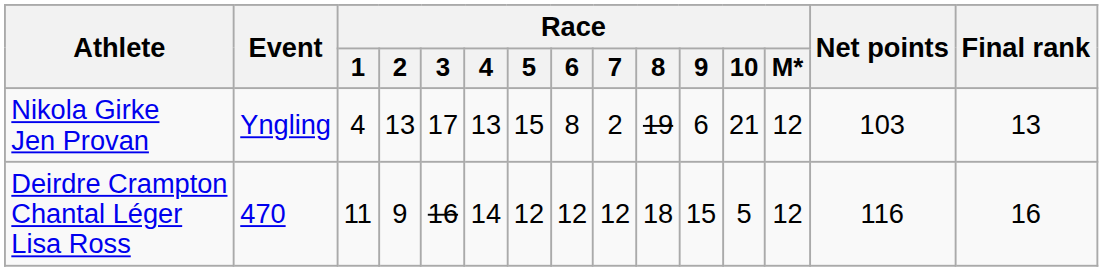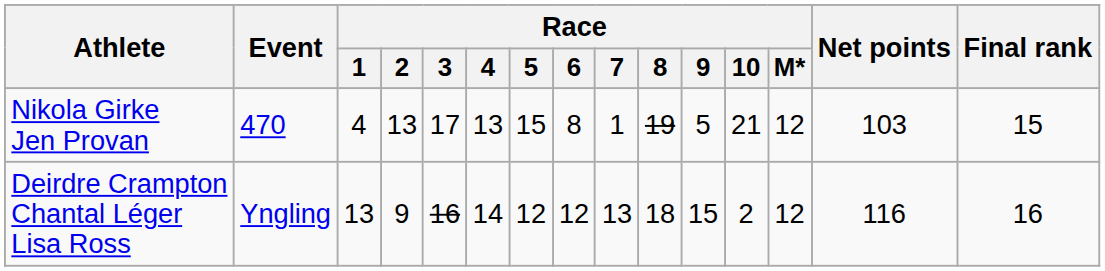Nikola Girke Jen Provan | Event: Yngling -> 470
Nikola Girke Jen Provan | Race / 7: 2 -> 1
Nikola Girke Jen Provan | Race / 9: 6 -> 5
Nikola Girke Jen Provan | Final rank: 13 -> 15
Deirdre Crampton Chantal Léger Lisa Ross | Event: 470 -> Yngling
Deirdre Crampton Chantal Léger Lisa Ross | Race / 1: 11 -> 13
Deirdre Crampton Chantal Léger Lisa Ross | Race / 7: 12 -> 13
Deirdre Crampton Chantal Léger Lisa Ross | Race / 10: 5 -> 2
